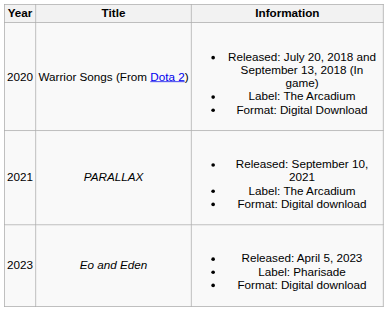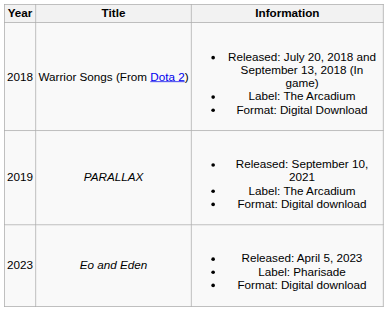Warrior Songs (From Dota 2) | Year: 2020 -> 2018
PARALLAX | Year: 2021 -> 2019
